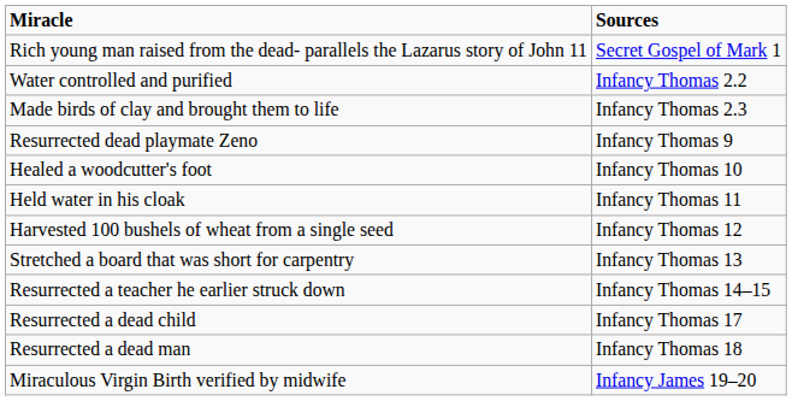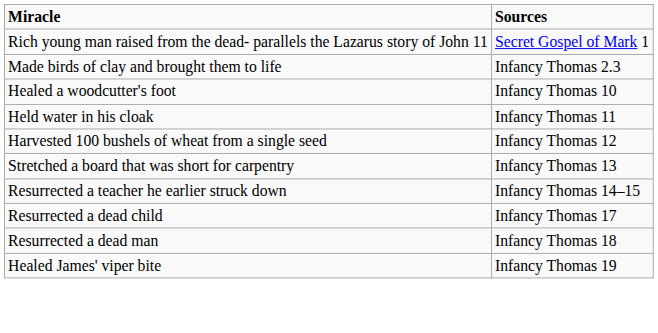- row: Water controlled and purified | Infancy Thomas 2.2
- row: Resurrected dead playmate Zeno | Infancy Thomas 9
+ row: Healed James' viper bite | Infancy Thomas 19
- row: Miraculous Virgin Birth verified by midwife | Infancy James 19–20
